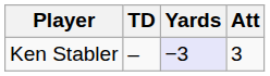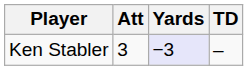columns swapped: Att <-> TD
